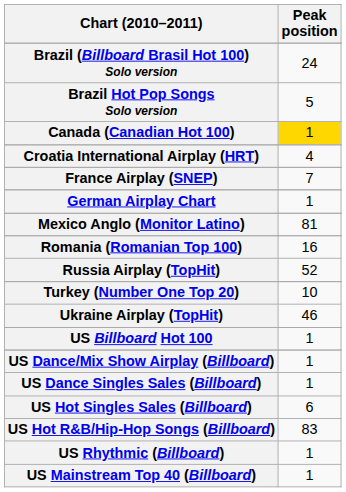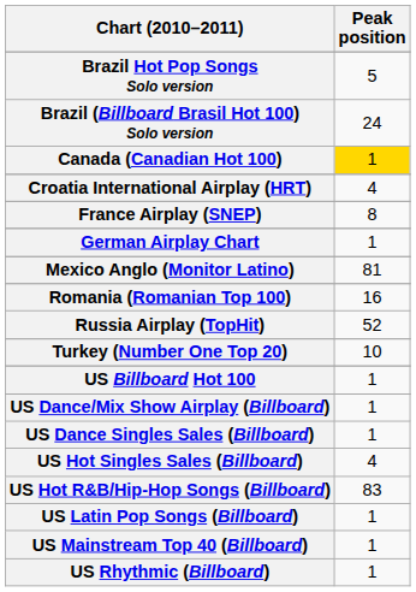rows swapped: Brazil (Billboard Brasil Hot 100) Solo version <-> Brazil Hot Pop Songs Solo version
France Airplay (SNEP) | Peak position: 7 -> 8
- row: Ukraine Airplay (TopHit) | 46
US Hot Singles Sales (Billboard) | Peak position: 6 -> 4
+ row: US Latin Pop Songs (Billboard) | 1
rows swapped: US Mainstream Top 40 (Billboard) <-> US Rhythmic (Billboard)
